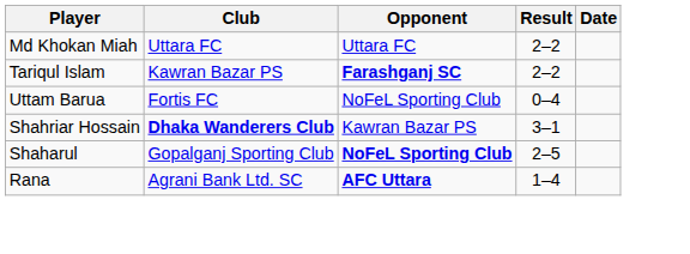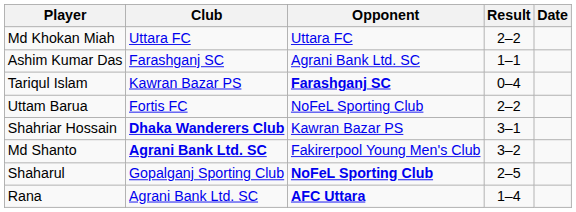+ row: Ashim Kumar Das | Farashganj SC | Agrani Bank Ltd. SC | 1–1
Tariqul Islam | Result: 2–2 -> 0–4
Uttam Barua | Result: 0–4 -> 2–2
+ row: Md Shanto | Agrani Bank Ltd. SC | Fakirerpool Young Men's Club | 3–2
